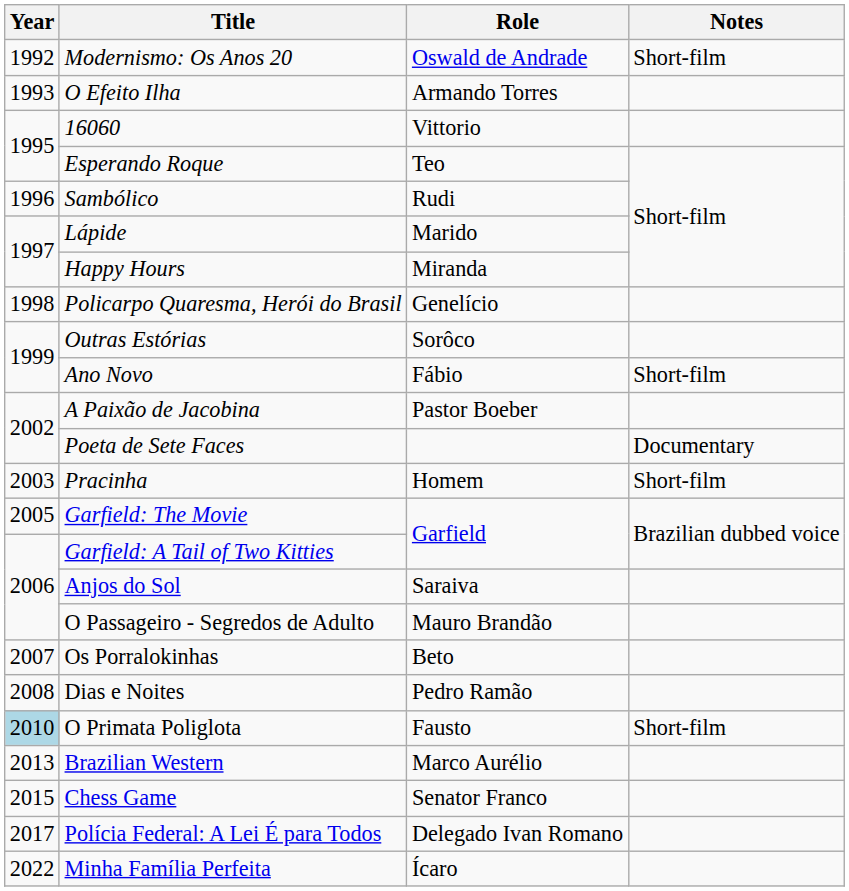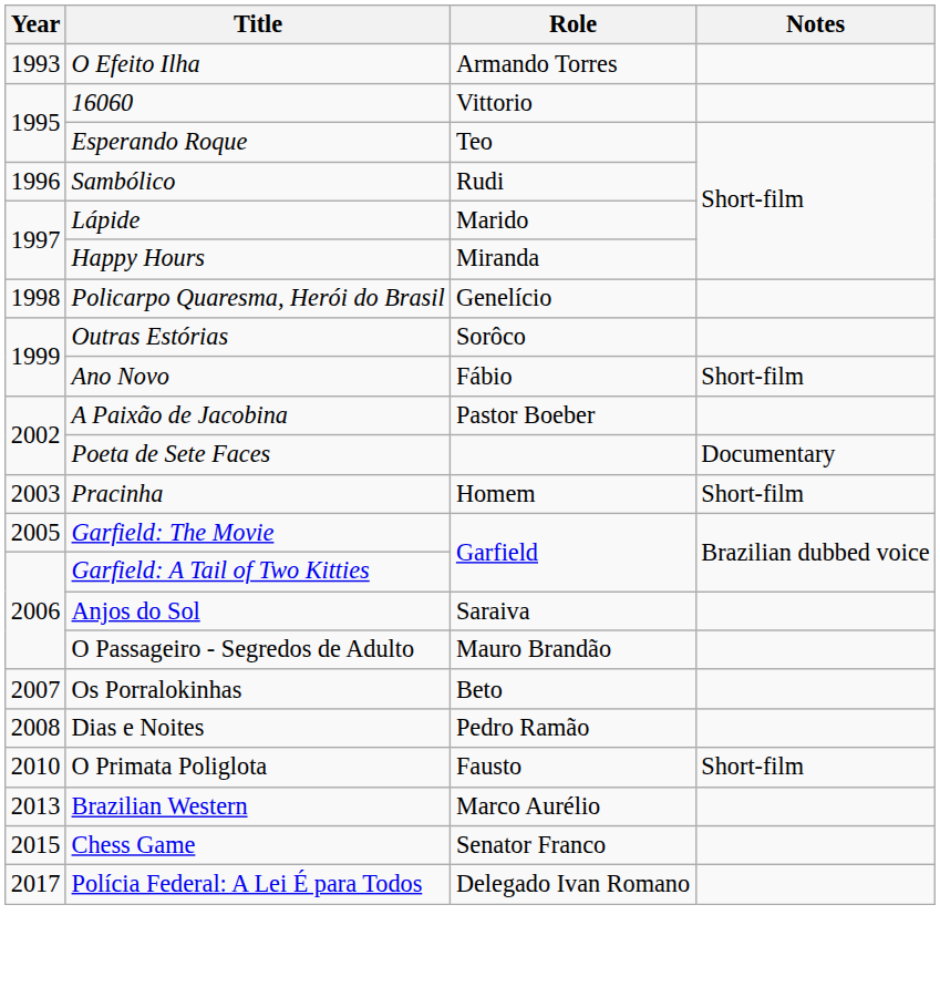- row: 1992 | Modernismo: Os Anos 20 | Oswald de Andrade | Short-film
O Primata Poliglota | Year: lightblue background -> no background
- row: 2022 | Minha Família Perfeita | Ícaro
